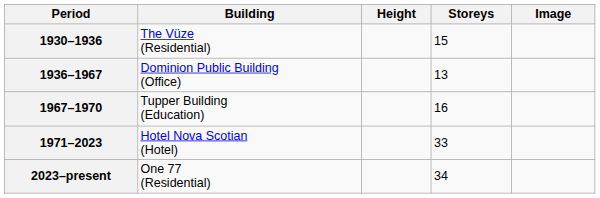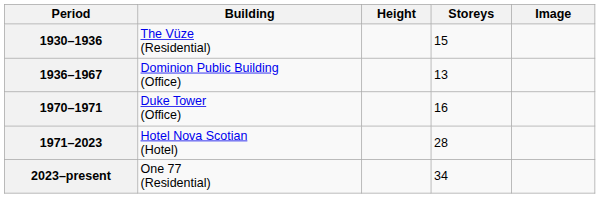- row: 1967–1970 | Tupper Building (Education) | 16
+ row: 1970–1971 | Duke Tower (Office) | 16
1971–2023 | Storeys: 33 -> 28
